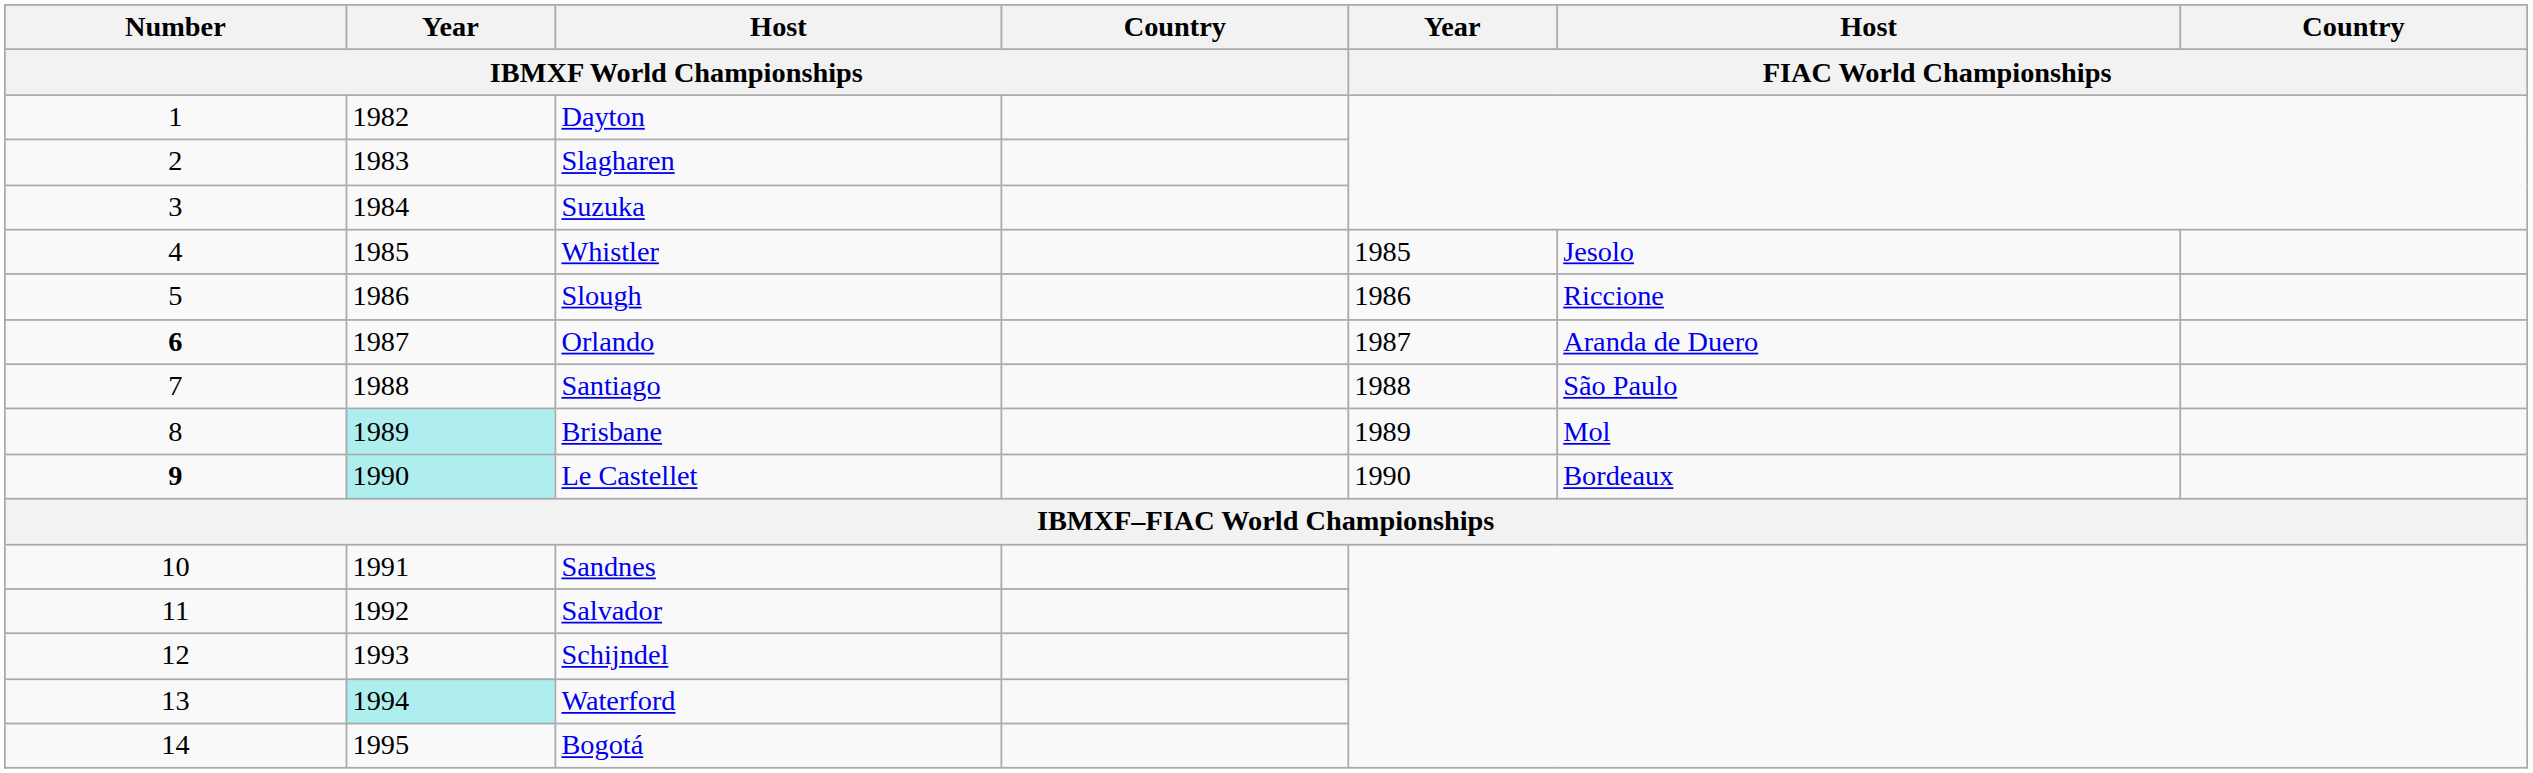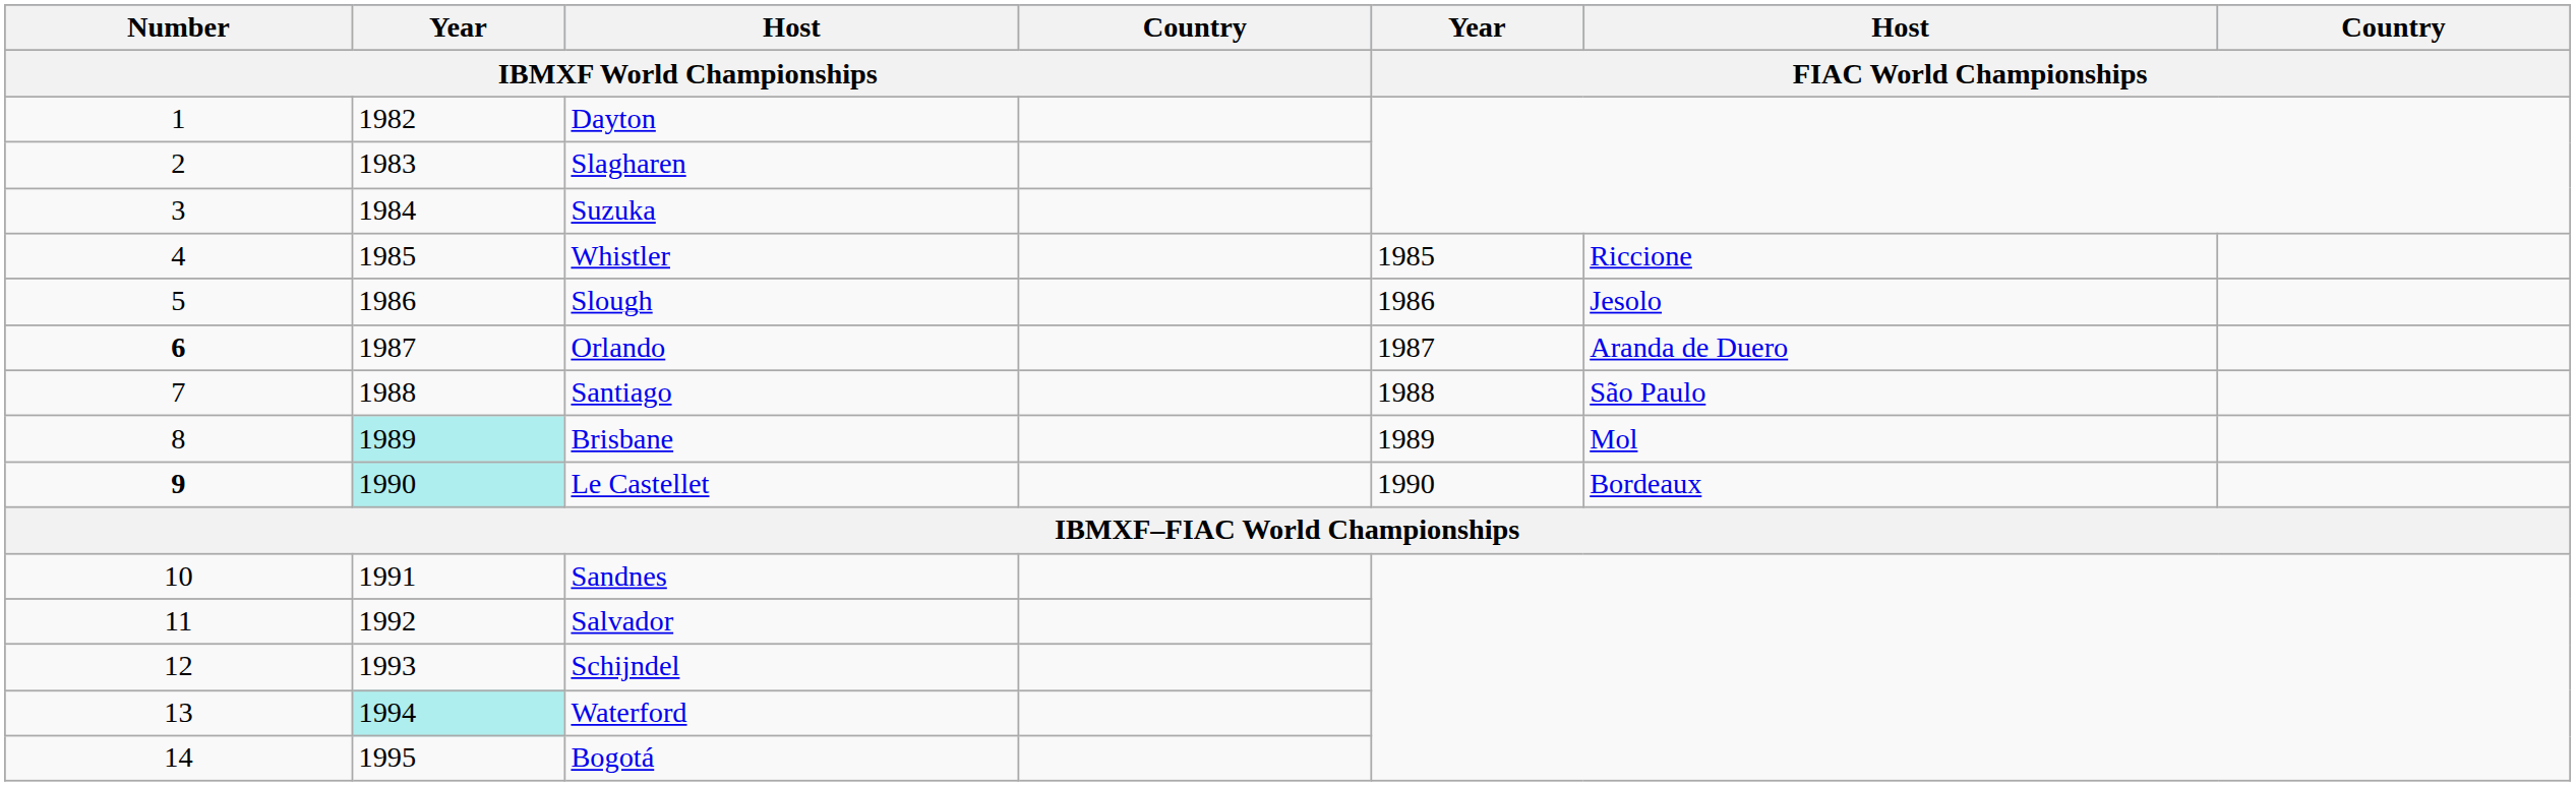Whistler | Host / FIAC World Championships: Jesolo -> Riccione
Slough | Host / FIAC World Championships: Riccione -> Jesolo
